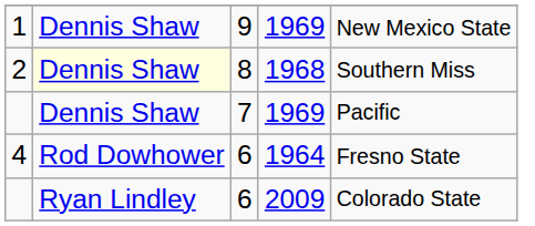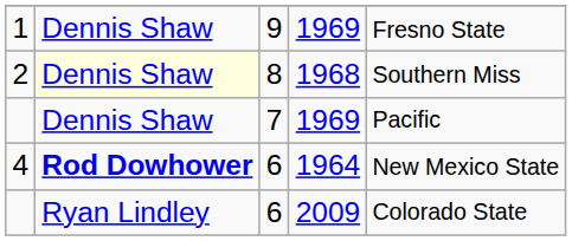1 | column 5: New Mexico State -> Fresno State
4 | column 2: normal -> bold
4 | column 5: Fresno State -> New Mexico State
